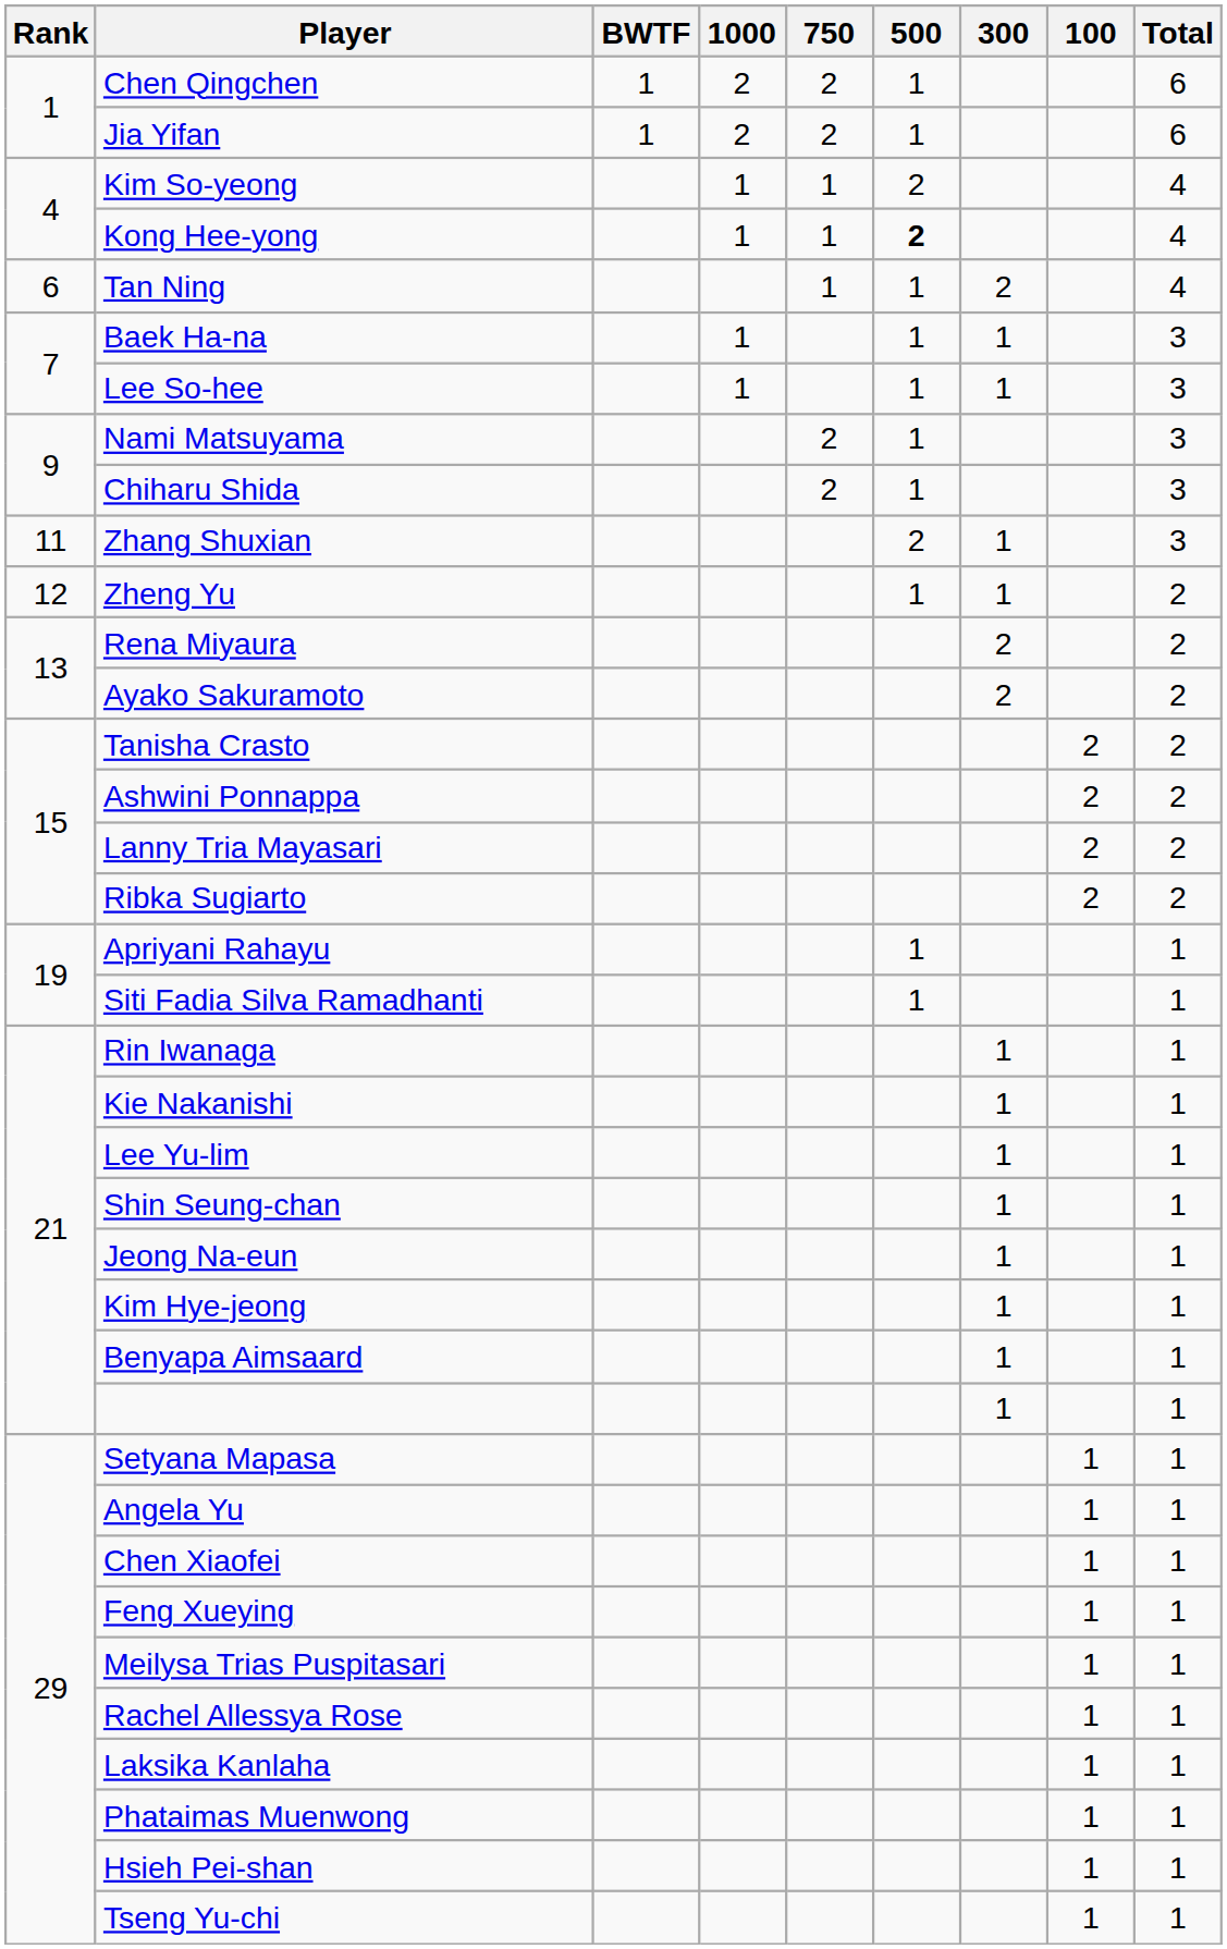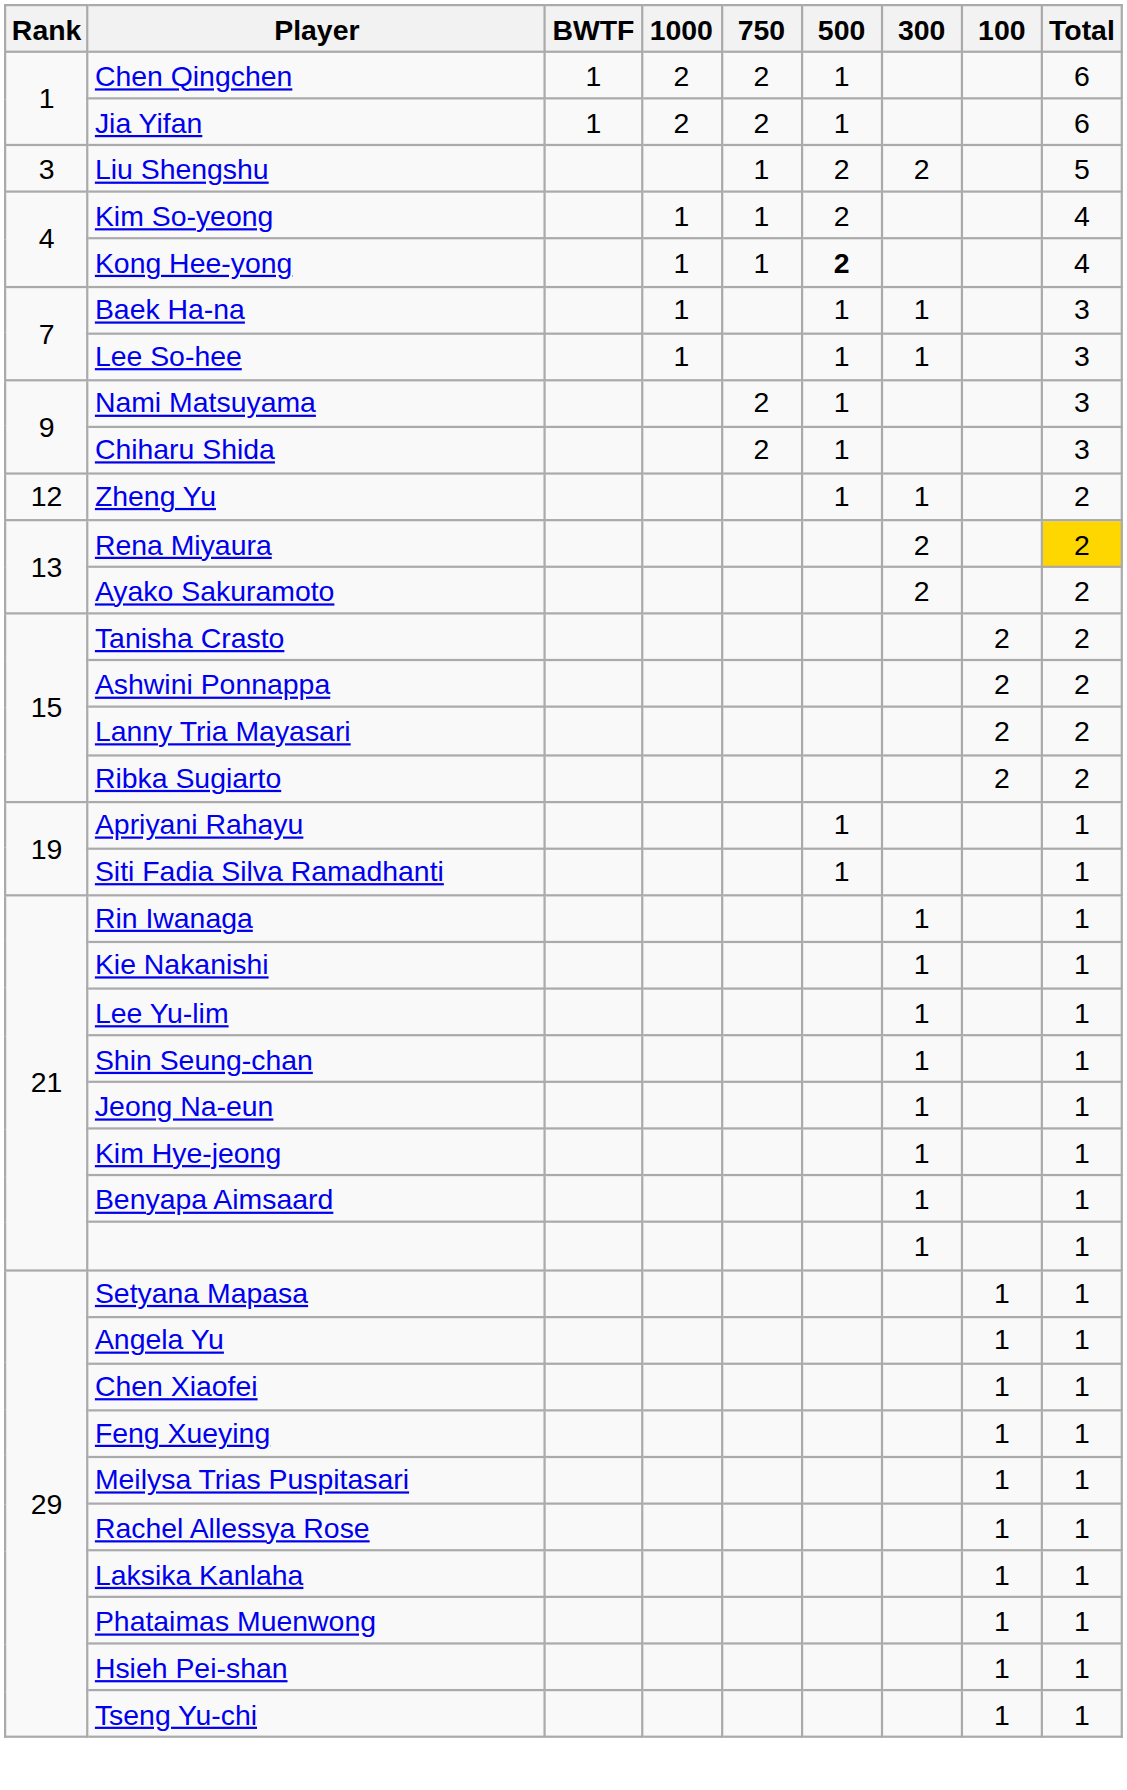+ row: 3 | Liu Shengshu | 1 | 2 | 2 | 5
- row: 6 | Tan Ning | 1 | 1 | 2 | 4
- row: 11 | Zhang Shuxian | 2 | 1 | 3
Rena Miyaura | Total: no background -> gold background
